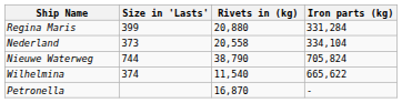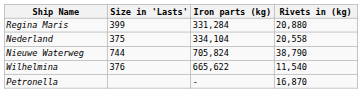columns swapped: Iron parts (kg) <-> Rivets in (kg)
Nederland | Size in 'Lasts': 373 -> 375
Wilhelmina | Size in 'Lasts': 374 -> 376
